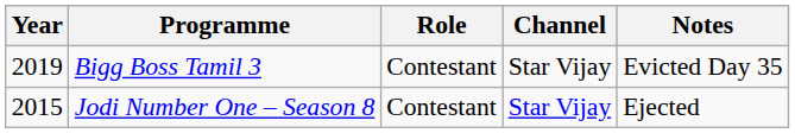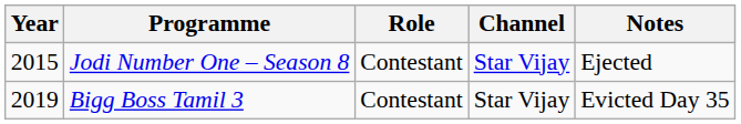rows swapped: Jodi Number One – Season 8 <-> Bigg Boss Tamil 3
